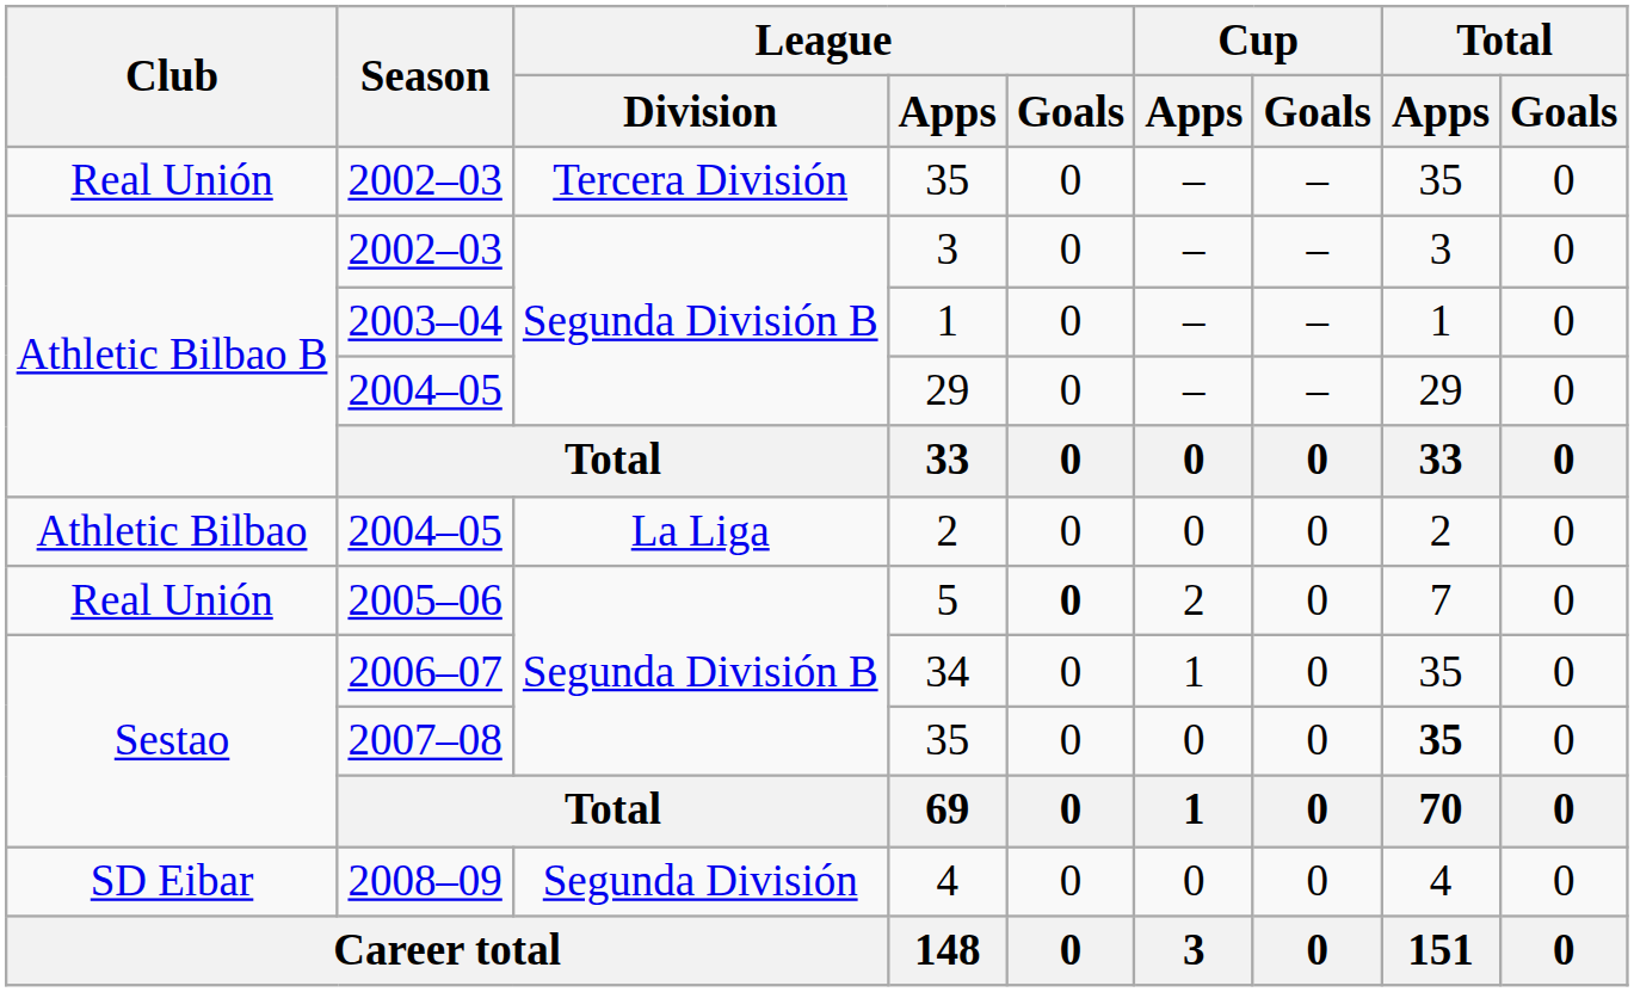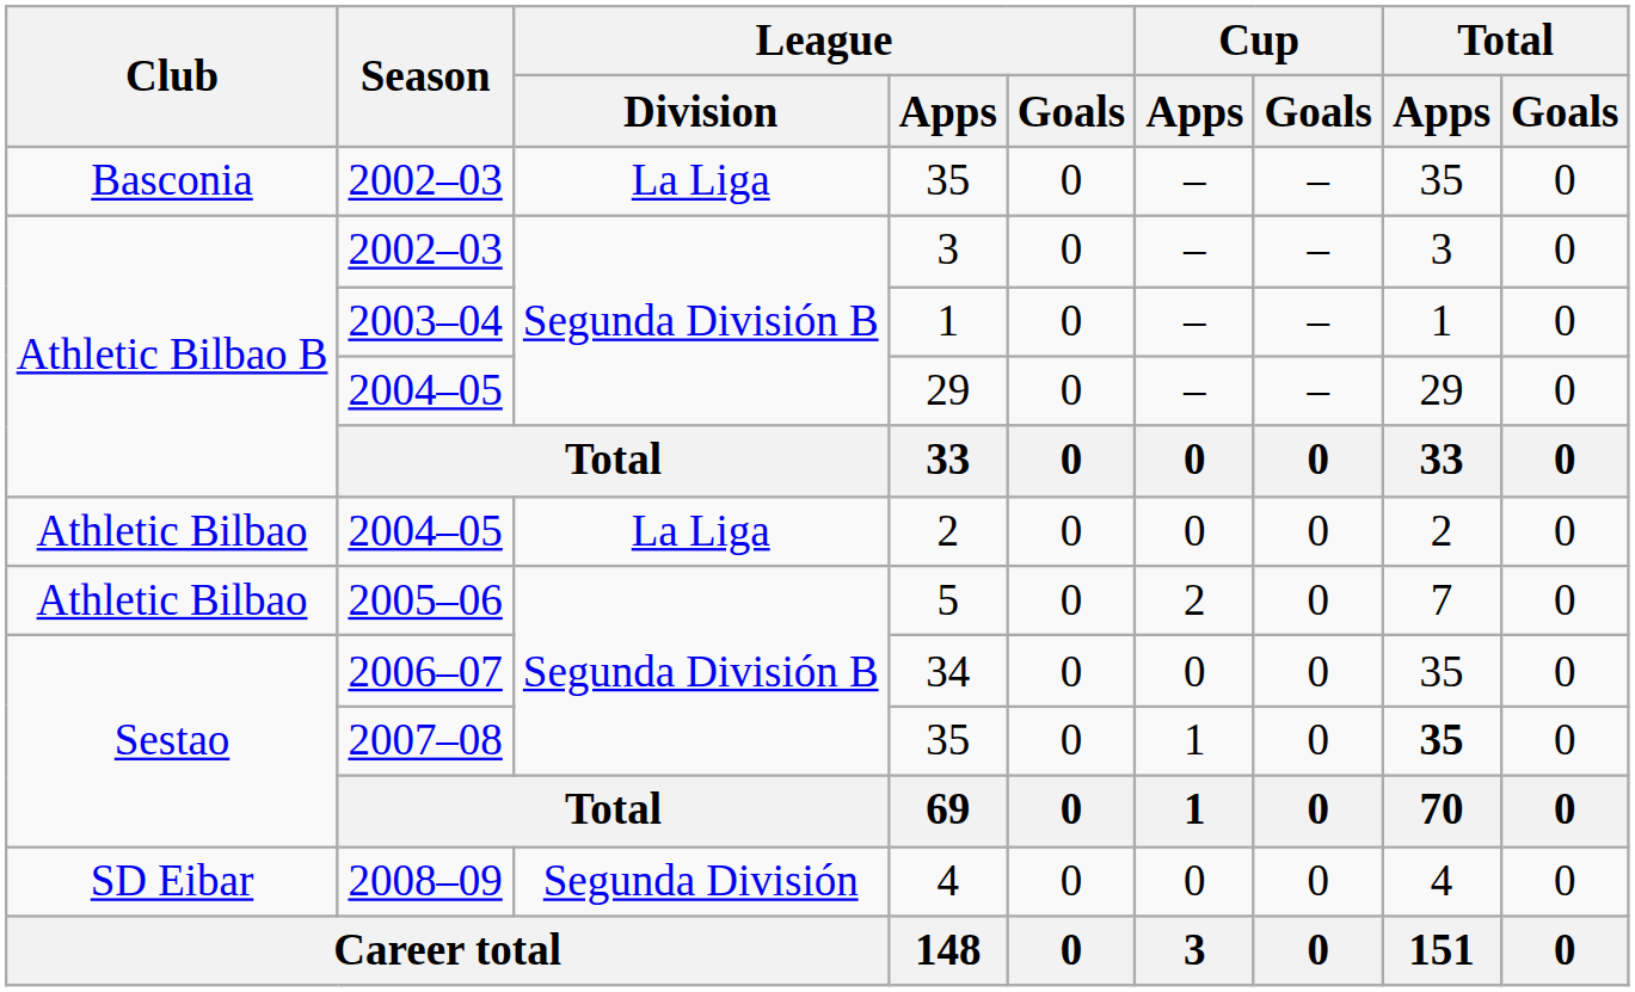2002–03 / 35 | Club: Real Unión -> Basconia
2002–03 / 35 | League / Division: Tercera División -> La Liga
5 | Club: Real Unión -> Athletic Bilbao
5 | League / Goals: bold -> normal
34 | Cup / Apps: 1 -> 0
2007–08 / 35 | Cup / Apps: 0 -> 1
